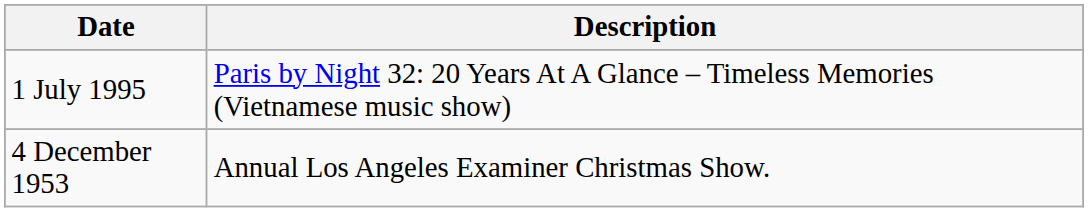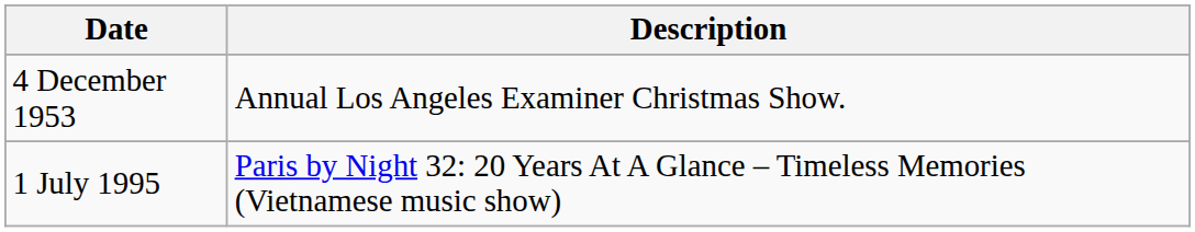rows swapped: 4 December 1953 <-> 1 July 1995
